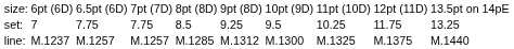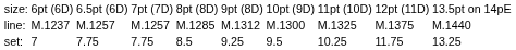rows swapped: set: <-> line:
